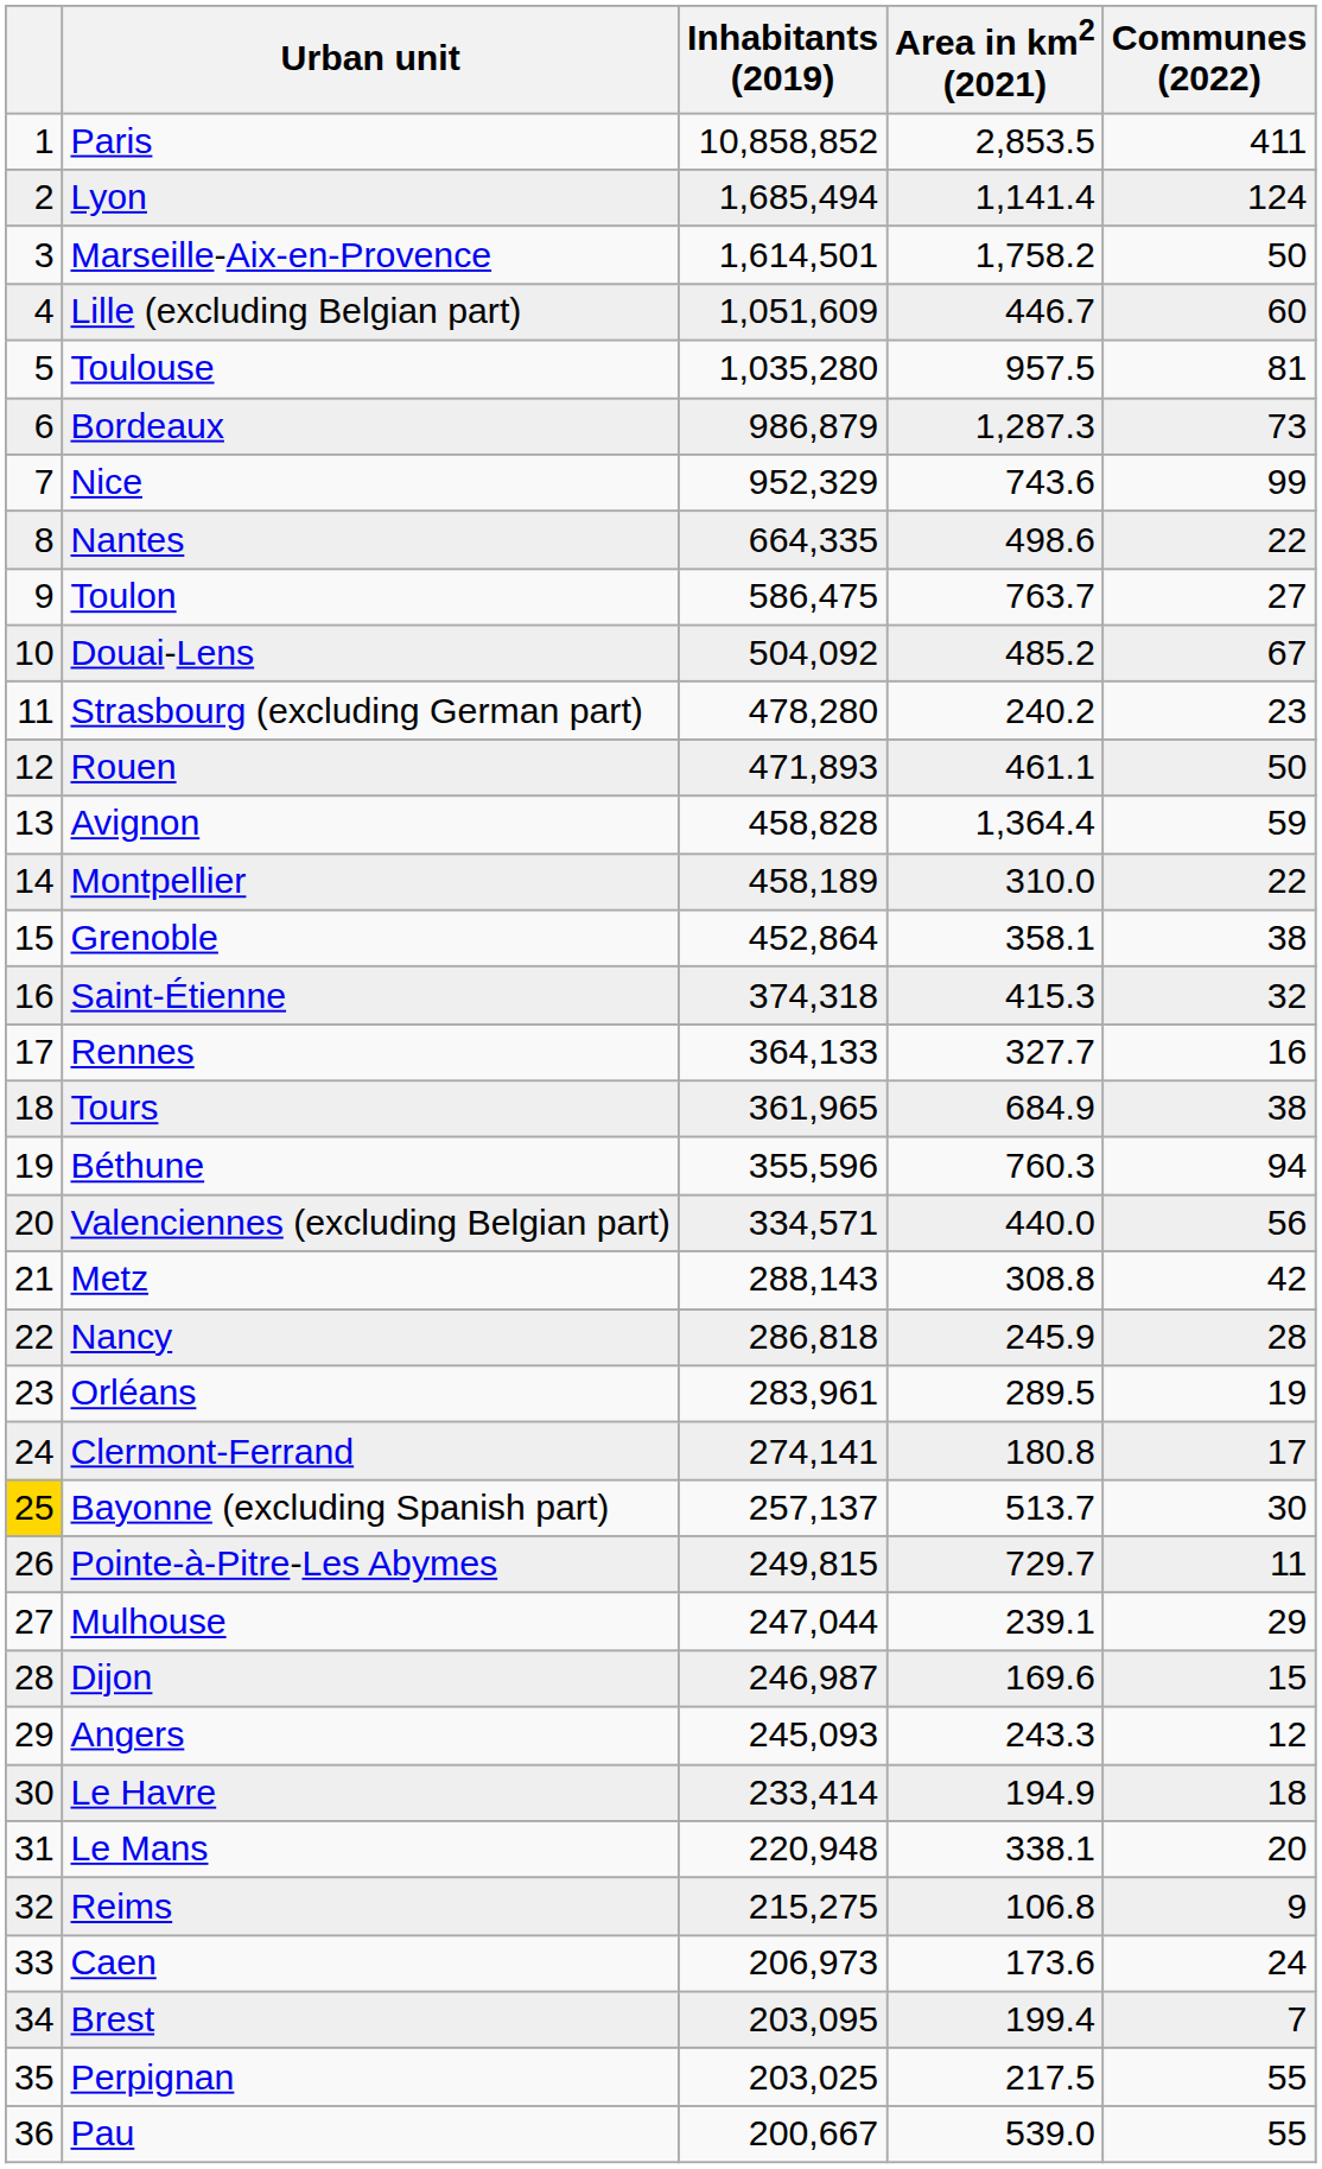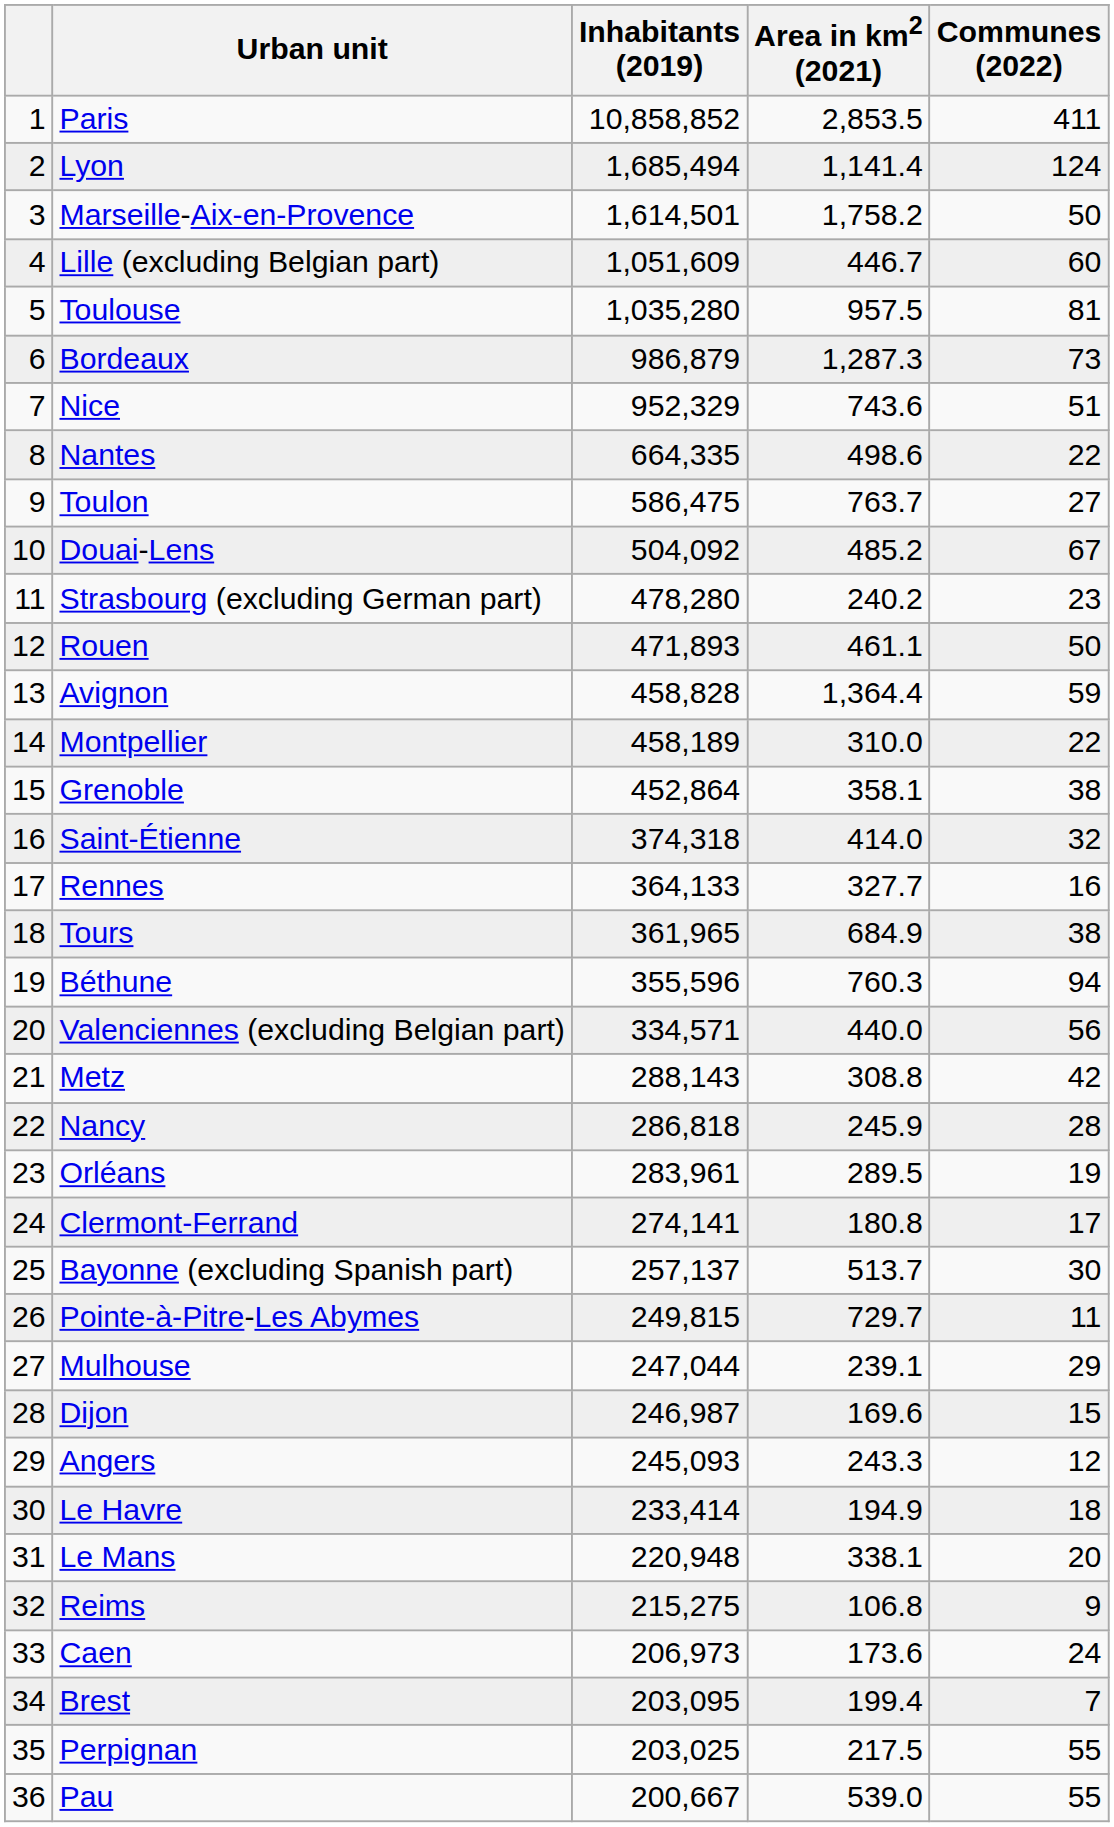Nice | Communes (2022): 99 -> 51
Saint-Étienne | Area in km2 (2021): 415.3 -> 414.0
Bayonne (excluding Spanish part) | column 1: gold background -> no background
